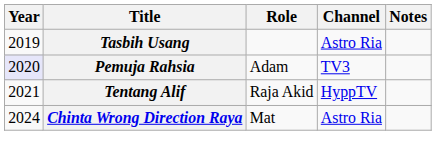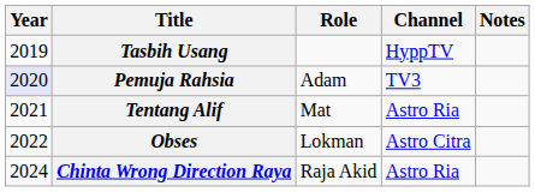Tasbih Usang | Channel: Astro Ria -> HyppTV
Tentang Alif | Role: Raja Akid -> Mat
Tentang Alif | Channel: HyppTV -> Astro Ria
+ row: 2022 | Obses | Lokman | Astro Citra
Chinta Wrong Direction Raya | Role: Mat -> Raja Akid
